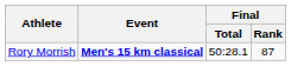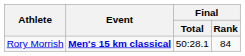Rory Morrish | Final / Rank: 87 -> 84
